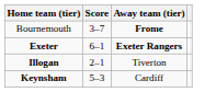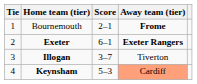+ column: Tie | 1 | 2 | 3 | 4
Bournemouth | Score: 3–7 -> 2–1
Illogan | Score: 2–1 -> 3–7
Keynsham | Away team (tier): no background -> lightsalmon background
